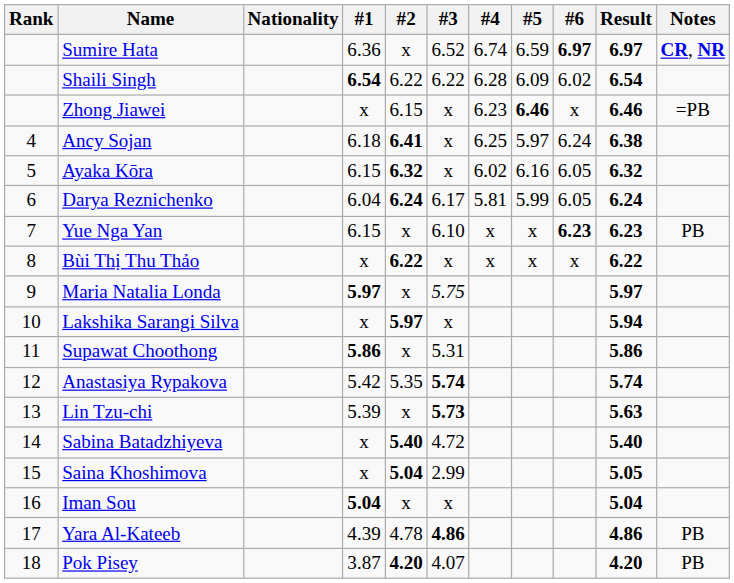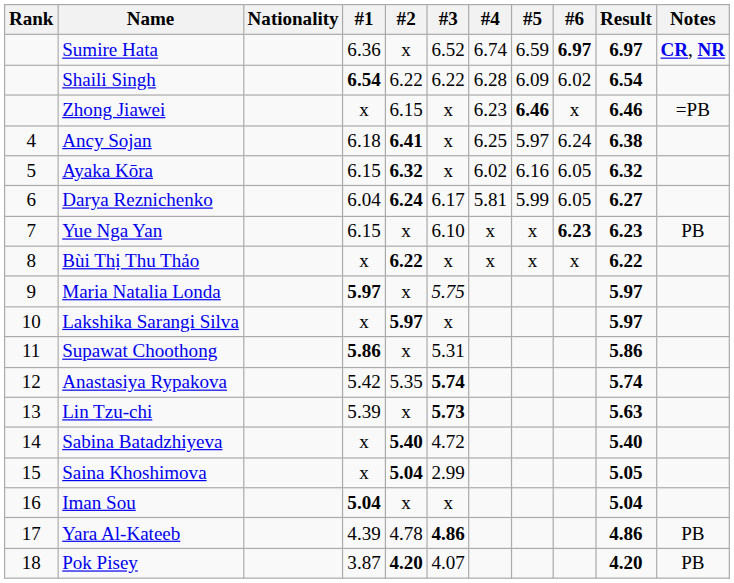Darya Reznichenko | Result: 6.24 -> 6.27
Lakshika Sarangi Silva | Result: 5.94 -> 5.97
